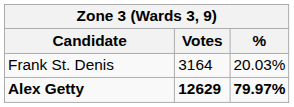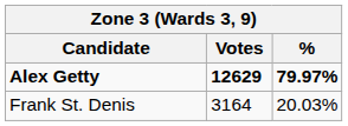rows swapped: Alex Getty <-> Frank St. Denis
